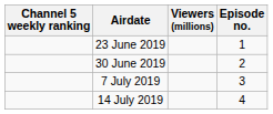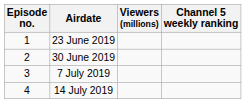columns swapped: Episode no. <-> Channel 5 weekly ranking
